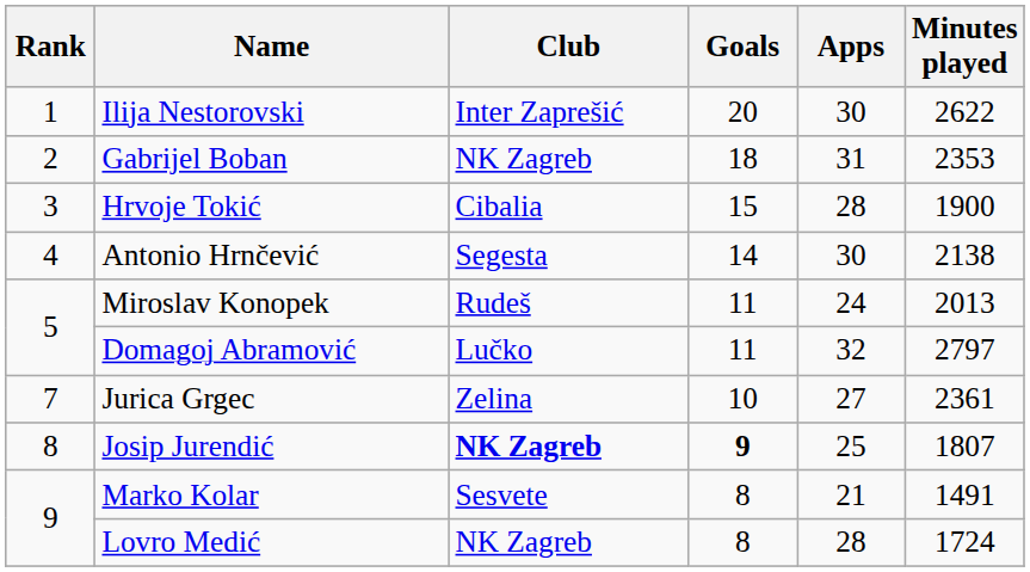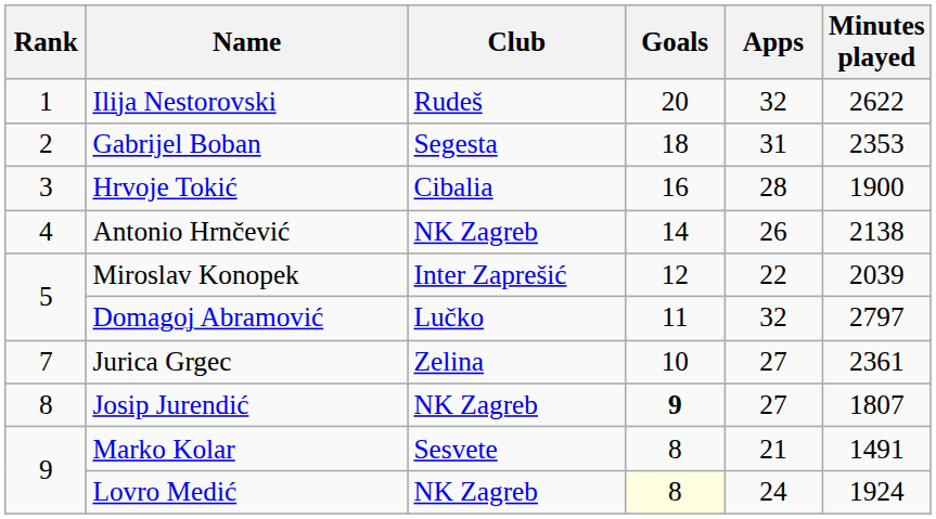Ilija Nestorovski | Club: Inter Zaprešić -> Rudeš
Ilija Nestorovski | Apps: 30 -> 32
Gabrijel Boban | Club: NK Zagreb -> Segesta
Hrvoje Tokić | Goals: 15 -> 16
Antonio Hrnčević | Club: Segesta -> NK Zagreb
Antonio Hrnčević | Apps: 30 -> 26
Miroslav Konopek | Club: Rudeš -> Inter Zaprešić
Miroslav Konopek | Goals: 11 -> 12
Miroslav Konopek | Apps: 24 -> 22
Miroslav Konopek | Minutes played: 2013 -> 2039
Josip Jurendić | Club: bold -> normal
Josip Jurendić | Apps: 25 -> 27
Lovro Medić | Goals: no background -> lightyellow background
Lovro Medić | Apps: 28 -> 24
Lovro Medić | Minutes played: 1724 -> 1924
